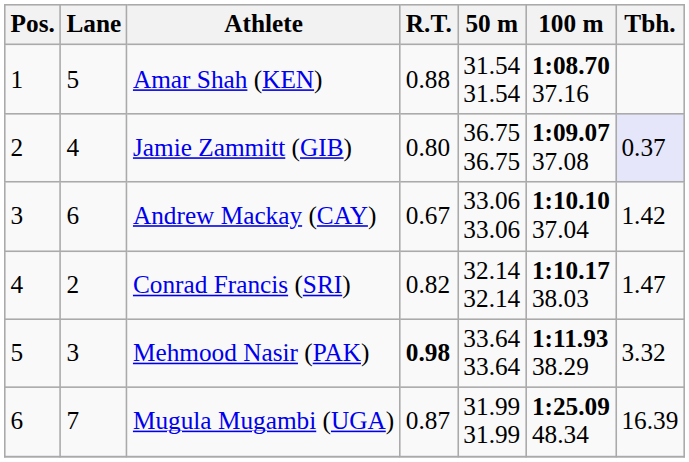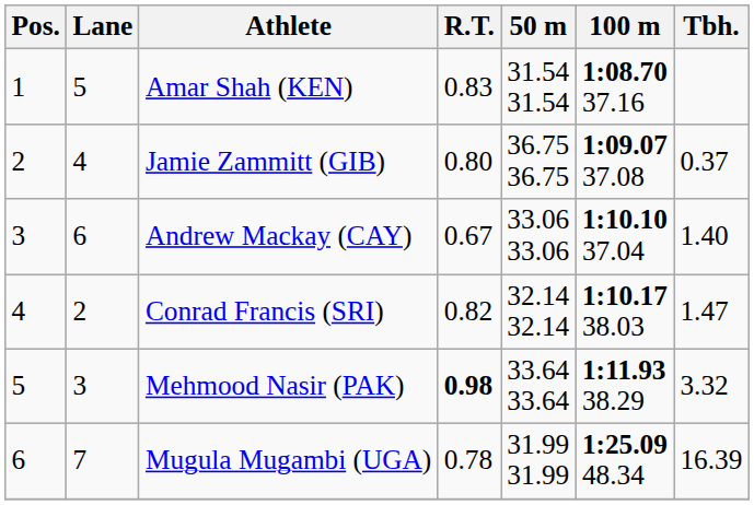Amar Shah (KEN) | R.T.: 0.88 -> 0.83
Jamie Zammitt (GIB) | Tbh.: lavender background -> no background
Andrew Mackay (CAY) | Tbh.: 1.42 -> 1.40
Mugula Mugambi (UGA) | R.T.: 0.87 -> 0.78
